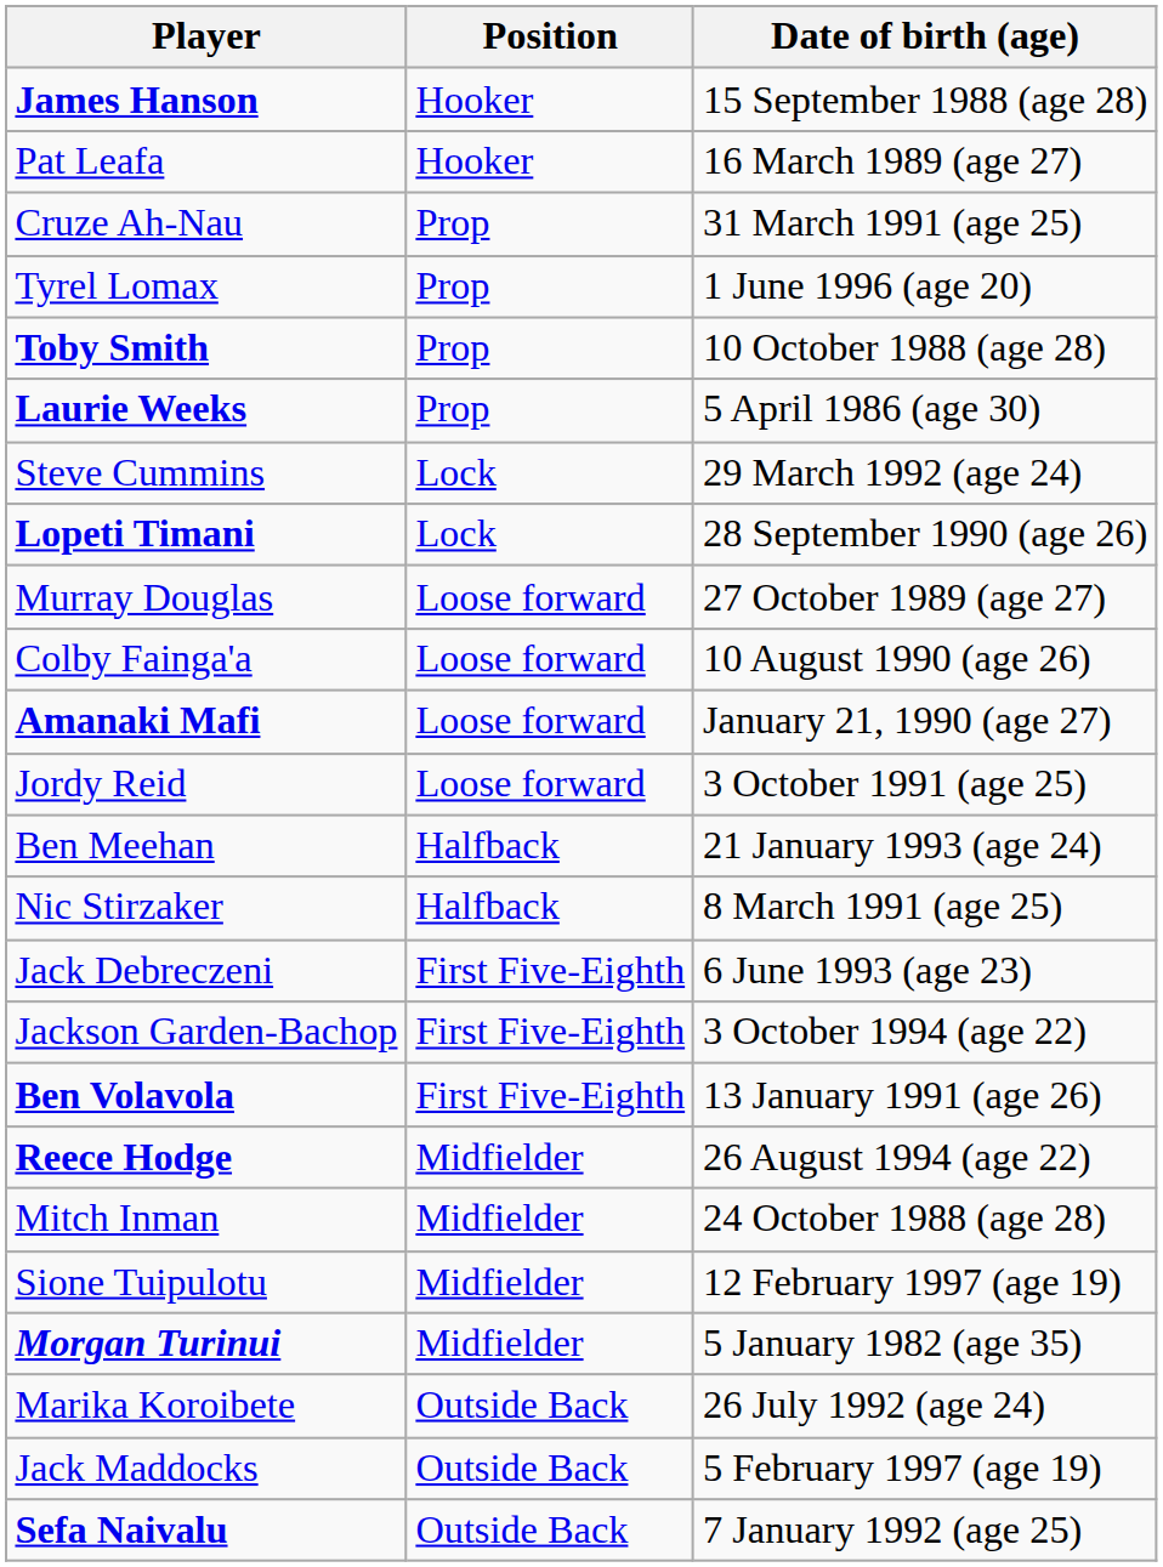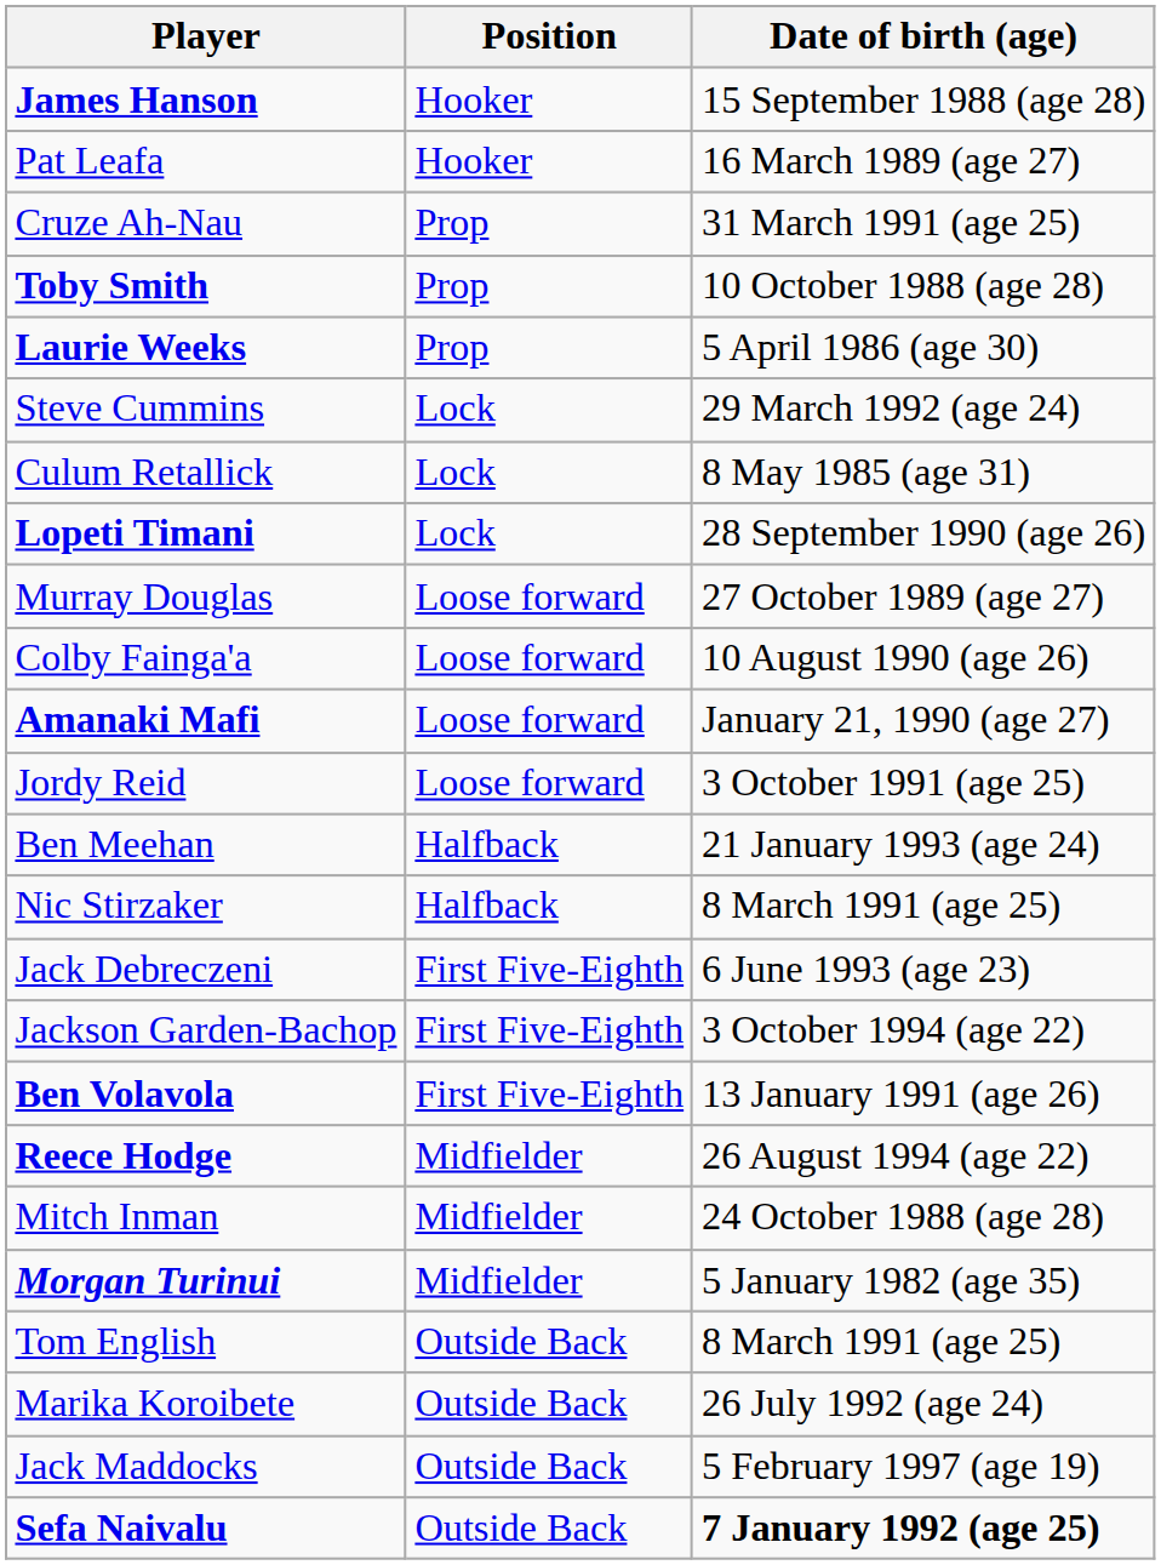- row: Tyrel Lomax | Prop | 1 June 1996 (age 20)
+ row: Culum Retallick | Lock | 8 May 1985 (age 31)
- row: Sione Tuipulotu | Midfielder | 12 February 1997 (age 19)
+ row: Tom English | Outside Back | 8 March 1991 (age 25)
Sefa Naivalu | Date of birth (age): normal -> bold
